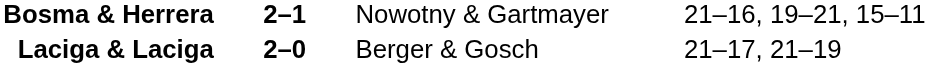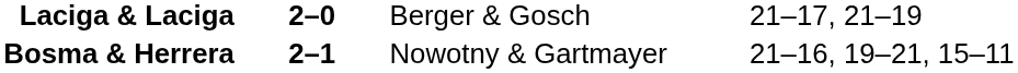rows swapped: Bosma & Herrera <-> Laciga & Laciga
